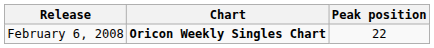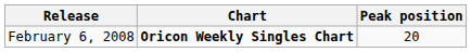February 6, 2008 | Peak position: 22 -> 20
